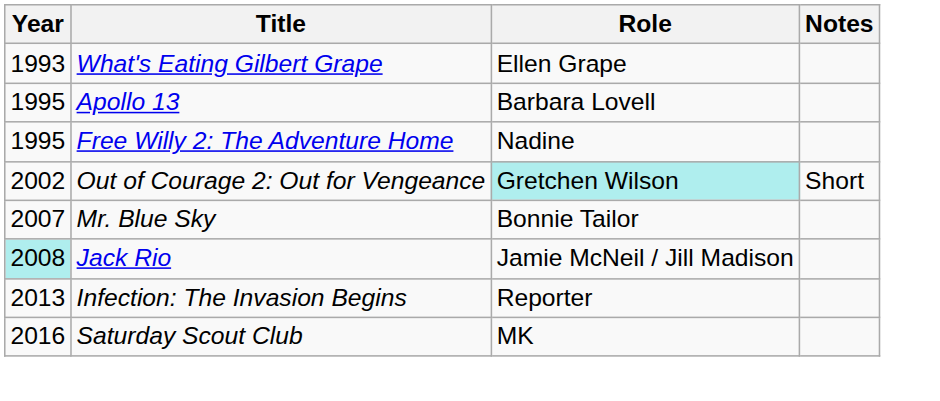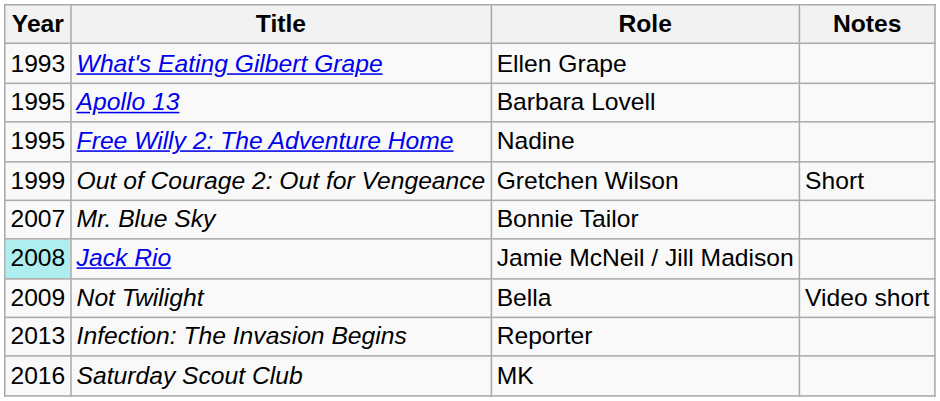Out of Courage 2: Out for Vengeance | Year: 2002 -> 1999
Out of Courage 2: Out for Vengeance | Role: paleturquoise background -> no background
+ row: 2009 | Not Twilight | Bella | Video short
